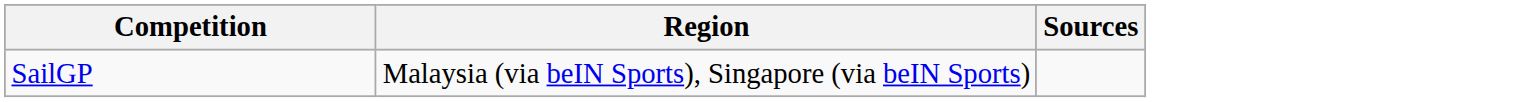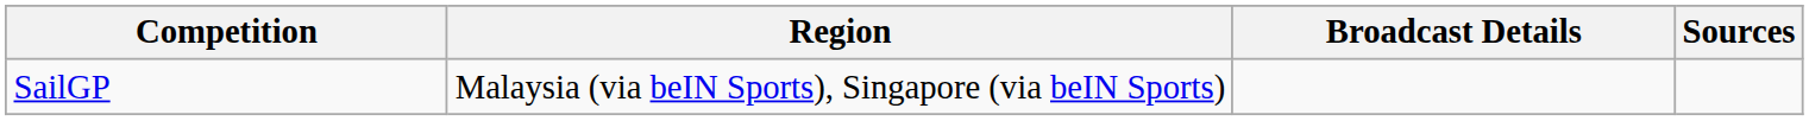+ column: Broadcast Details
